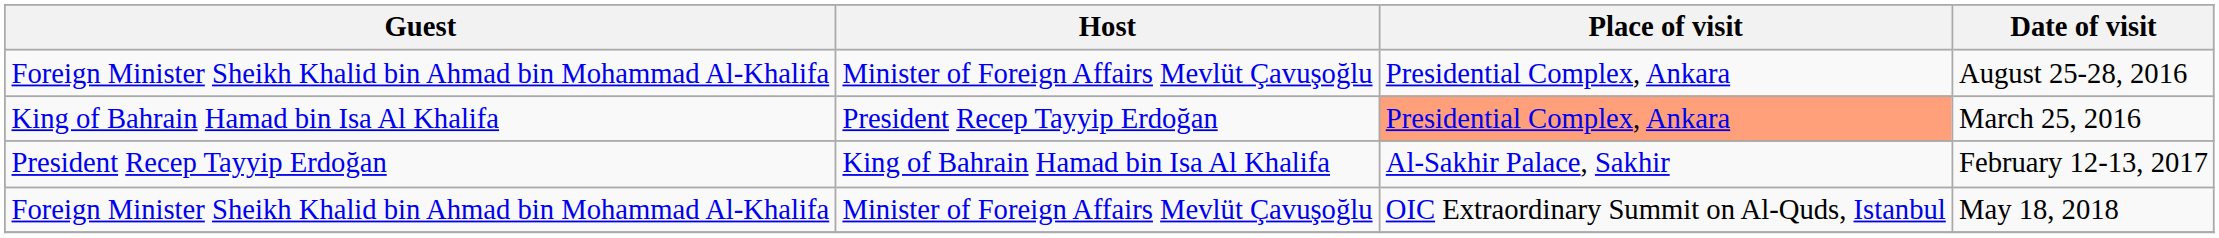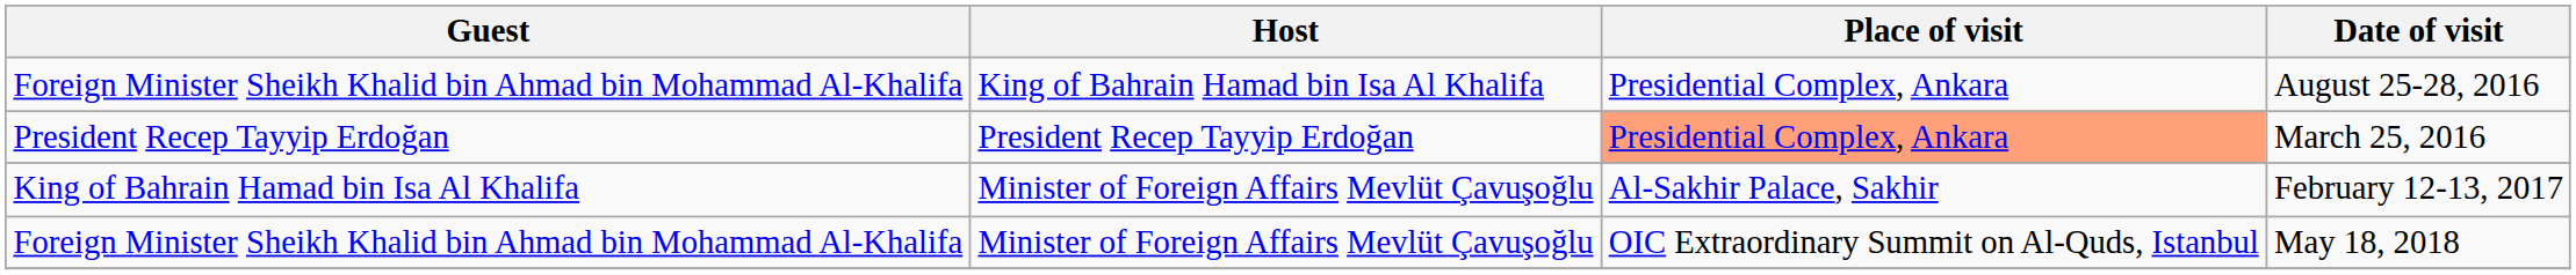August 25-28, 2016 | Host: Minister of Foreign Affairs Mevlüt Çavuşoğlu -> King of Bahrain Hamad bin Isa Al Khalifa
March 25, 2016 | Guest: King of Bahrain Hamad bin Isa Al Khalifa -> President Recep Tayyip Erdoğan
February 12-13, 2017 | Guest: President Recep Tayyip Erdoğan -> King of Bahrain Hamad bin Isa Al Khalifa
February 12-13, 2017 | Host: King of Bahrain Hamad bin Isa Al Khalifa -> Minister of Foreign Affairs Mevlüt Çavuşoğlu
